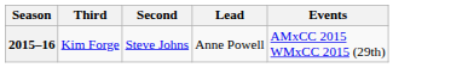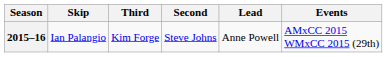+ column: Skip | Ian Palangio
